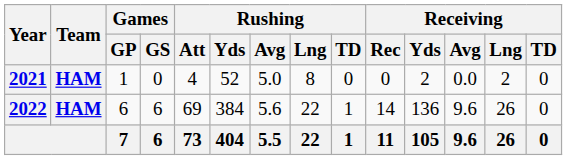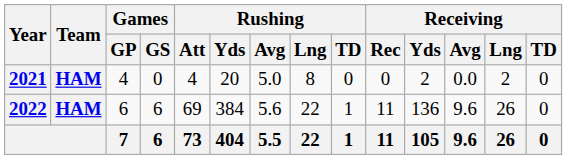2021 | Games / GP: 1 -> 4
2021 | Rushing / Yds: 52 -> 20
2022 | Receiving / Rec: 14 -> 11
